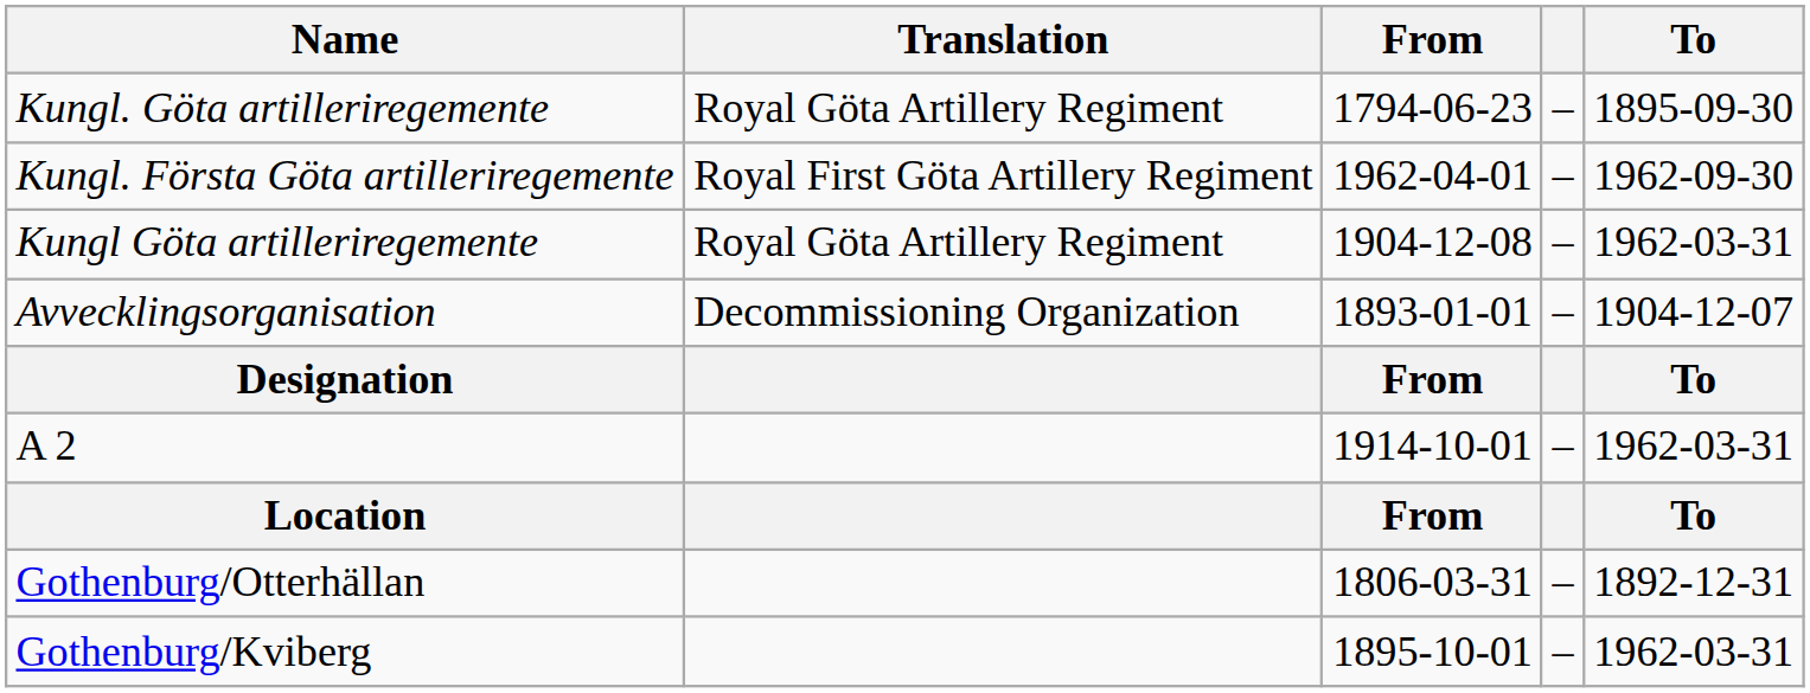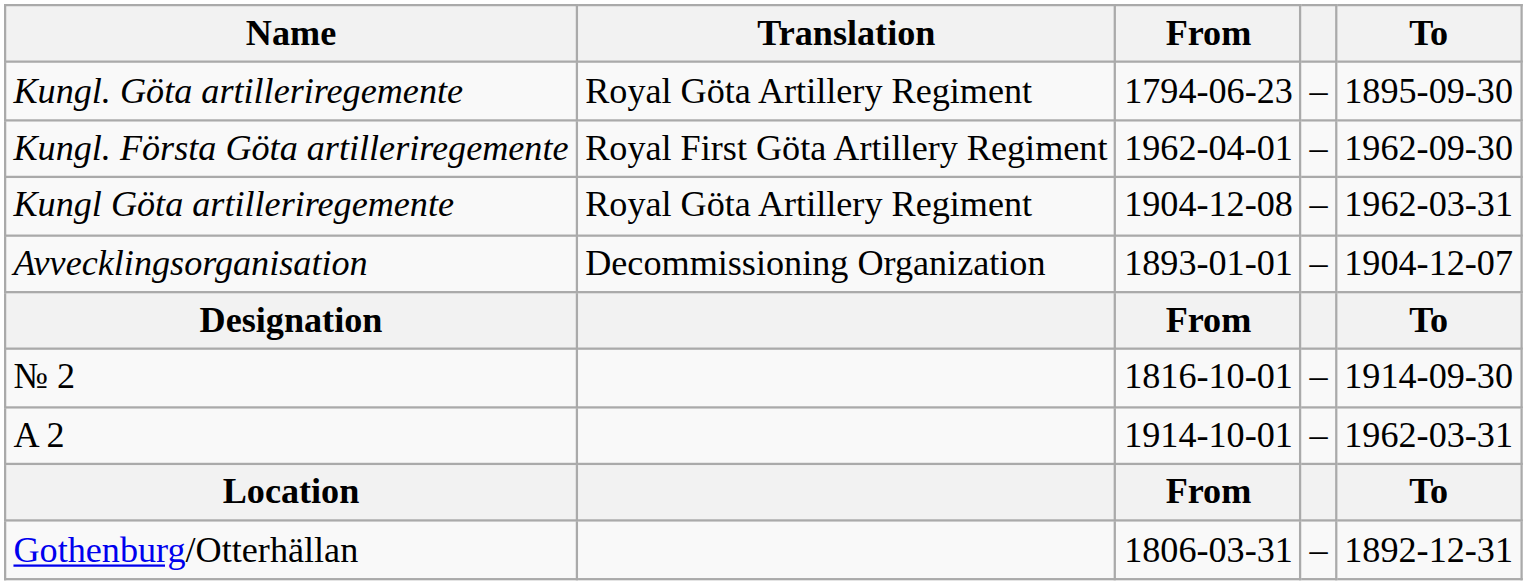+ row: № 2 | 1816-10-01 | – | 1914-09-30
- row: Gothenburg/Kviberg | 1895-10-01 | – | 1962-03-31
